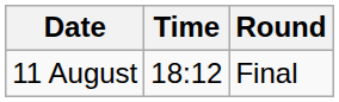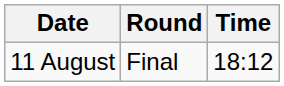columns swapped: Time <-> Round
